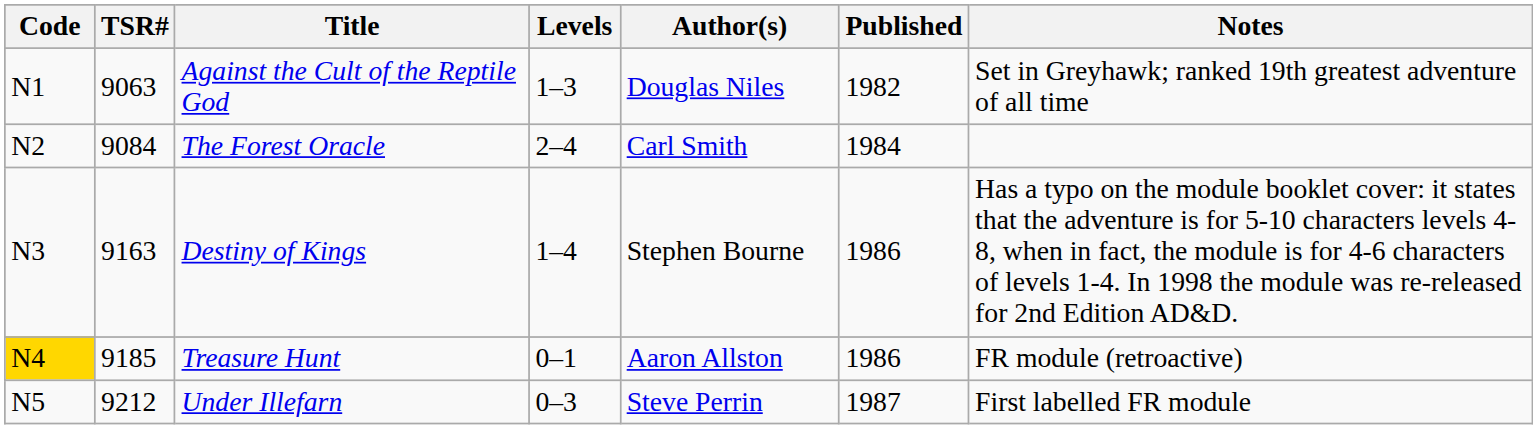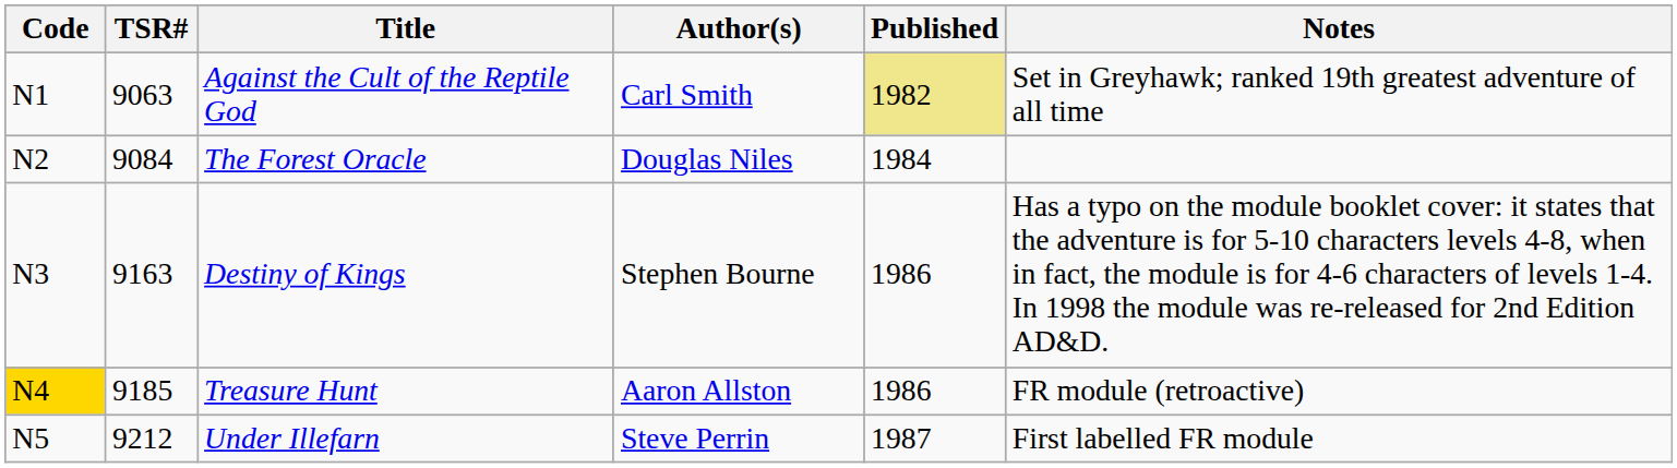- column: Levels | 1–3 | 2–4 | 1–4 | 0–1 | 0–3
Against the Cult of the Reptile God | Author(s): Douglas Niles -> Carl Smith
Against the Cult of the Reptile God | Published: no background -> khaki background
The Forest Oracle | Author(s): Carl Smith -> Douglas Niles
